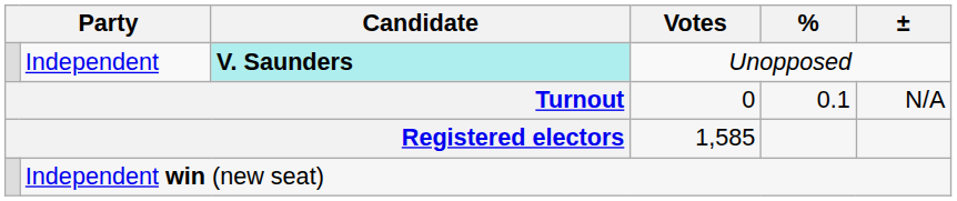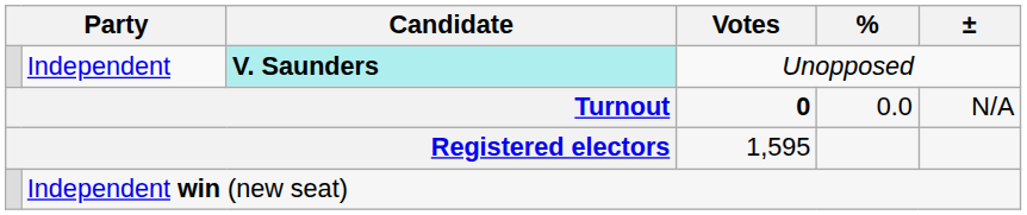Turnout | Votes: normal -> bold
Turnout | %: 0.1 -> 0.0
Registered electors | Votes: 1,585 -> 1,595
